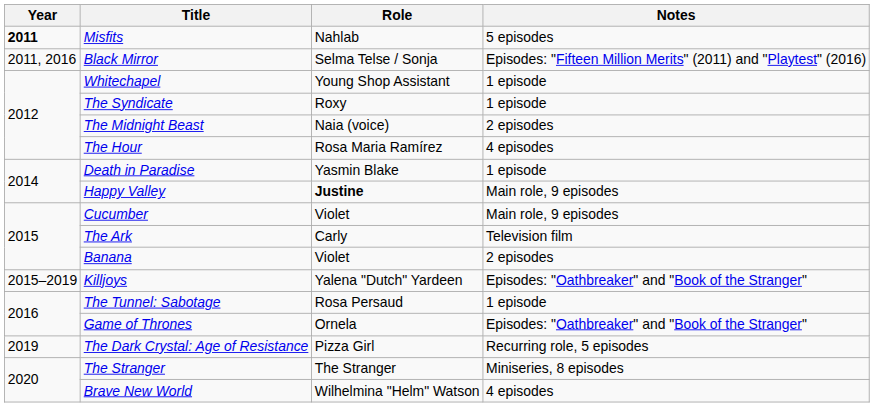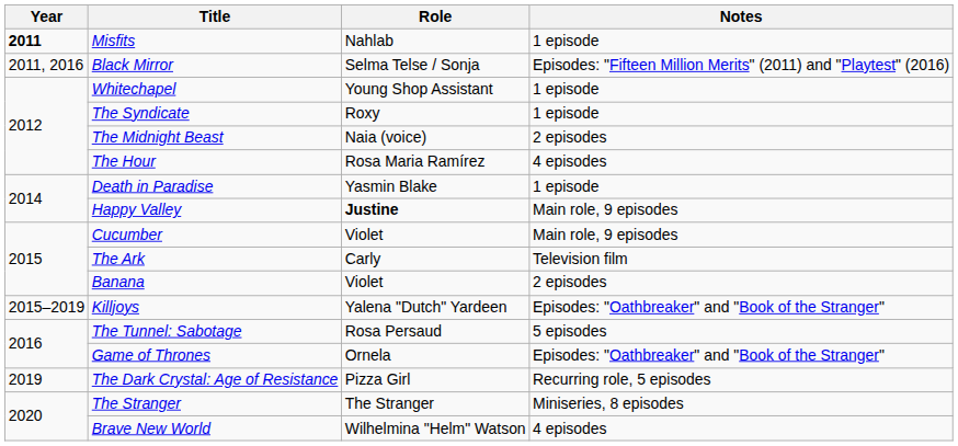Misfits | Notes: 5 episodes -> 1 episode
The Tunnel: Sabotage | Notes: 1 episode -> 5 episodes
